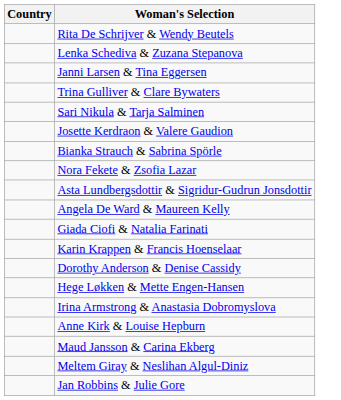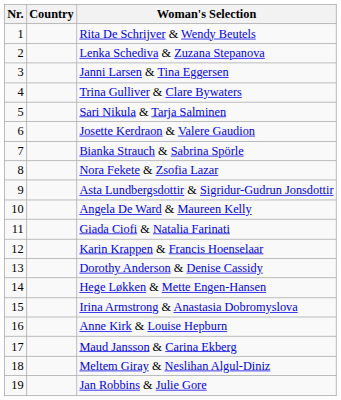+ column: Nr. | 1 | 2 | 3 | 4 | 5 | 6 | 7 | 8 | 9 | 10 | 11 | 12 | 13 | 14 | 15 | 16 | 17 | 18 | 19
